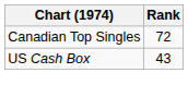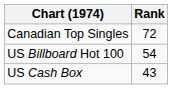+ row: US Billboard Hot 100 | 54
